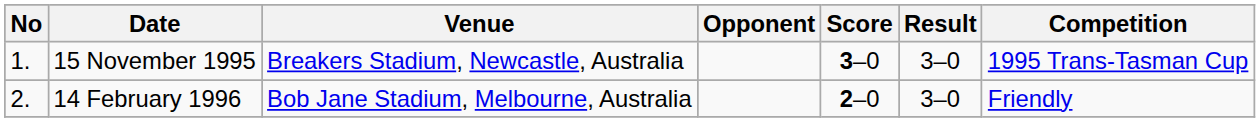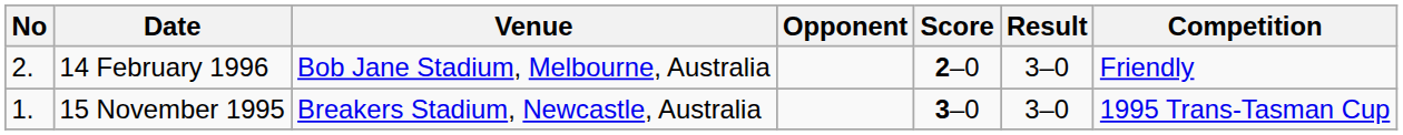rows swapped: 15 November 1995 <-> 14 February 1996
